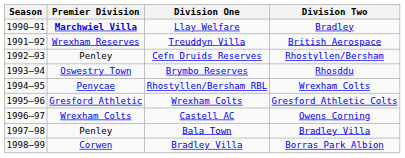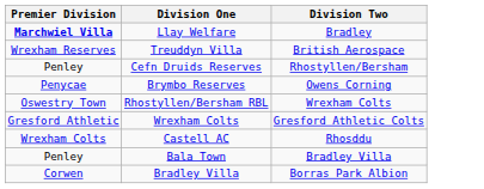- column: Season | 1990–91 | 1991–92 | 1992–93 | 1993–94 | 1994–95 | 1995–96 | 1996–97 | 1997–98 | 1998–99
Brymbo Reserves | Premier Division: Oswestry Town -> Penycae
Brymbo Reserves | Division Two: Rhosddu -> Owens Corning
Rhostyllen/Bersham RBL | Premier Division: Penycae -> Oswestry Town
Castell AC | Division Two: Owens Corning -> Rhosddu
